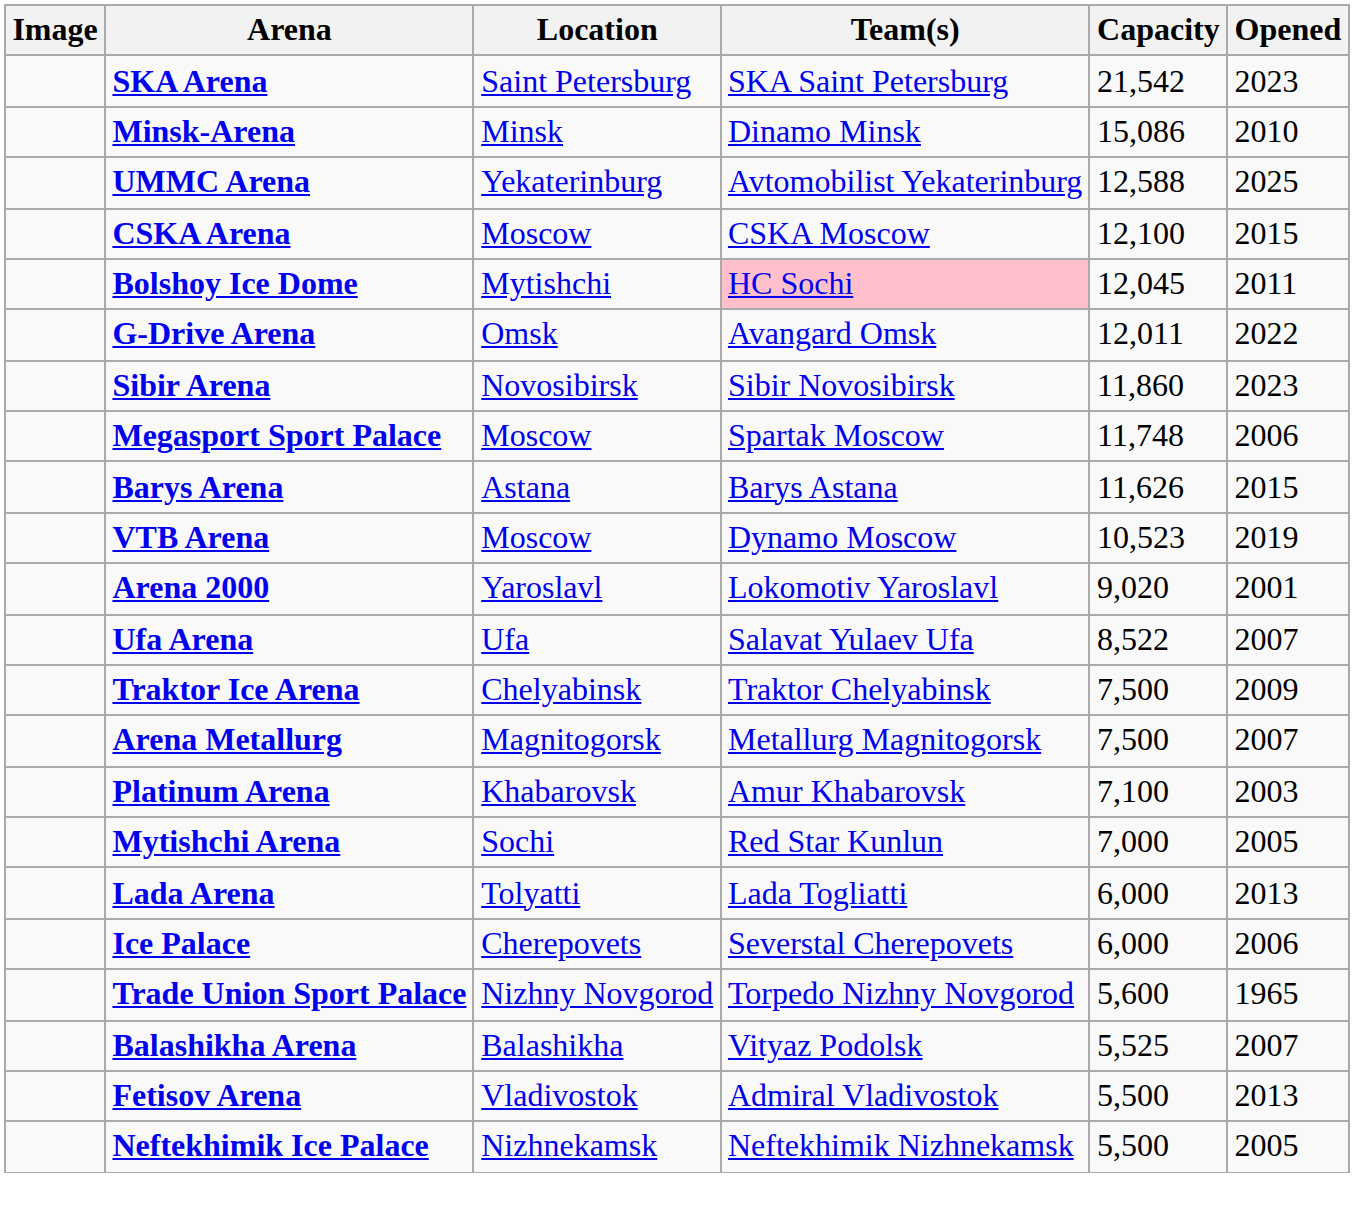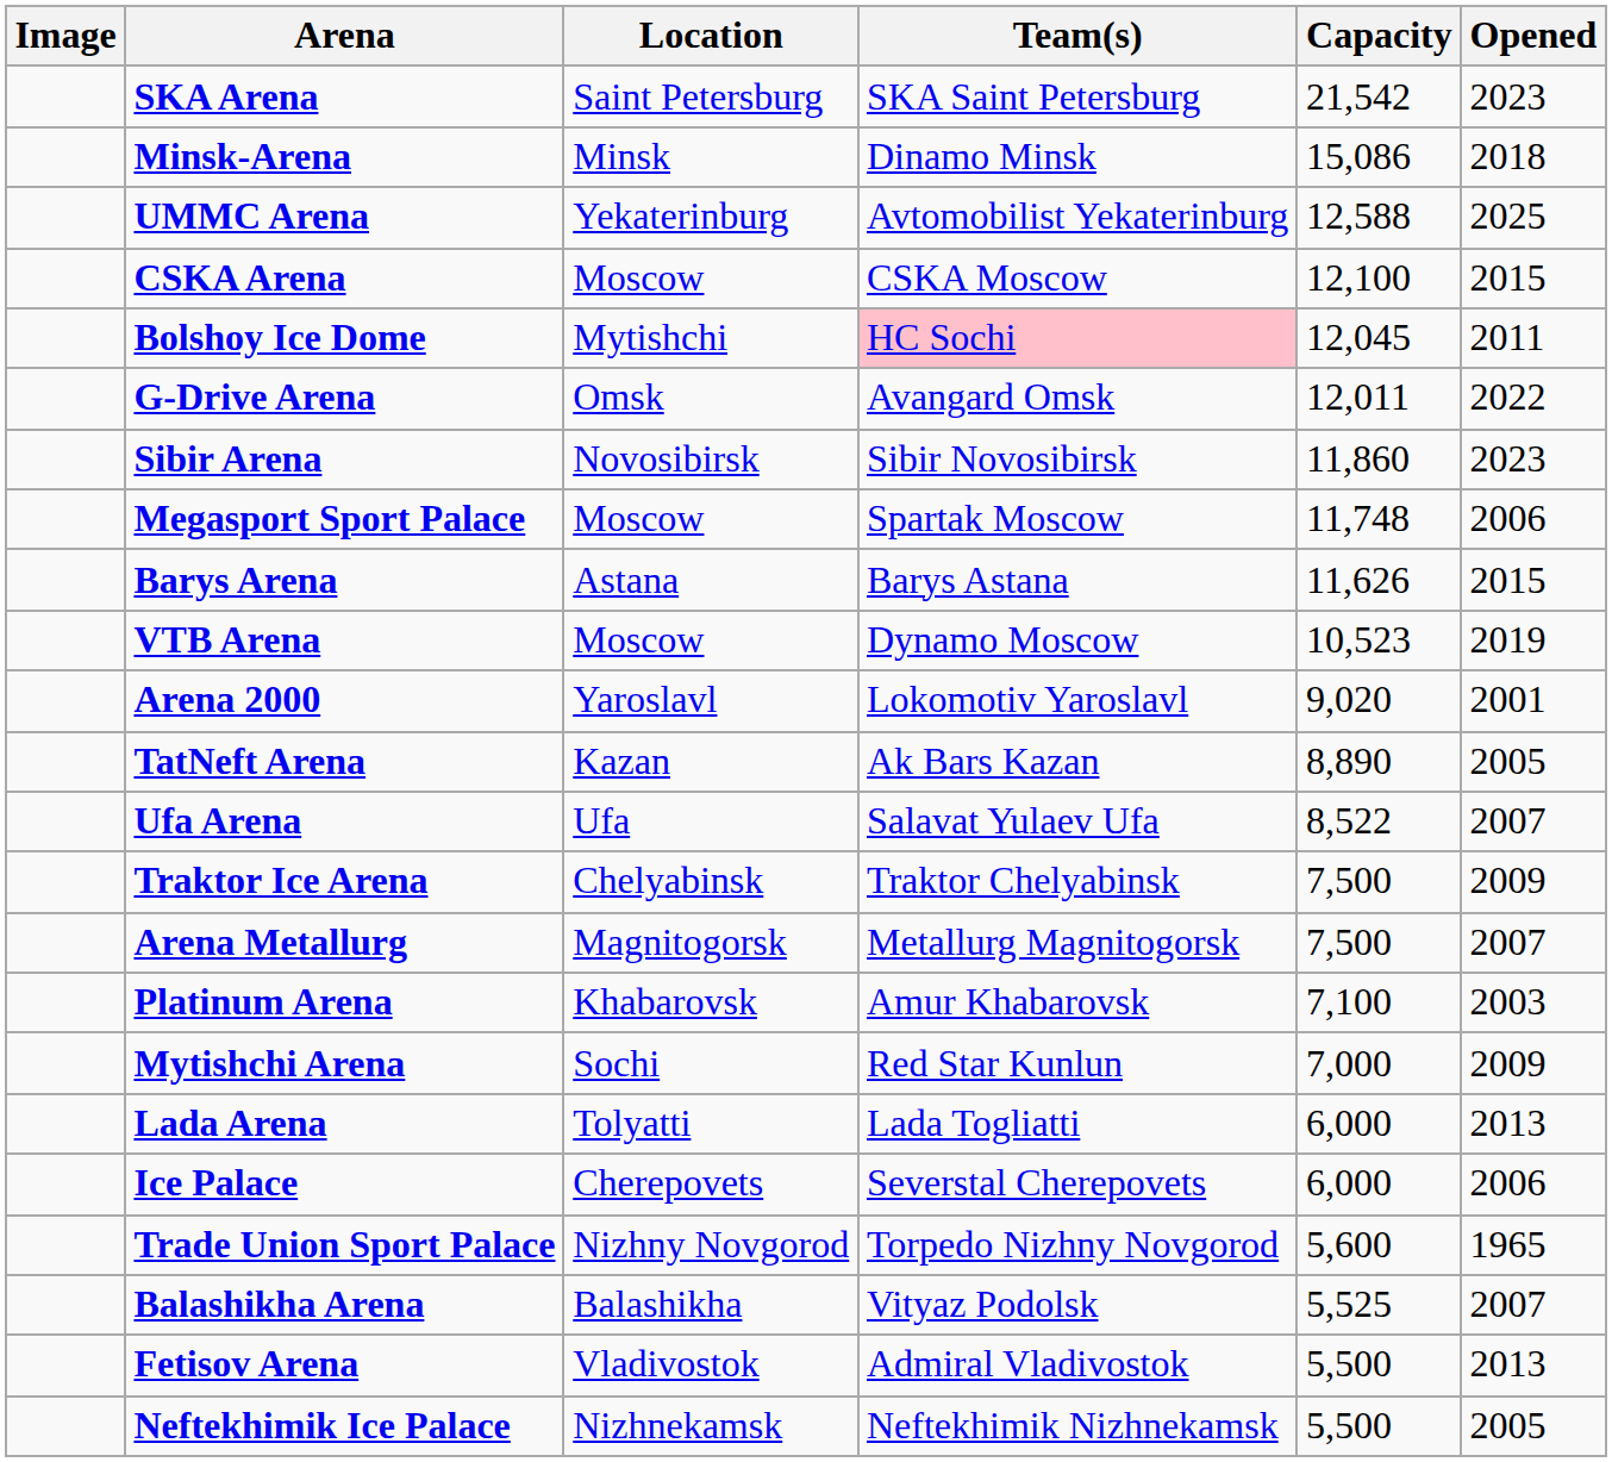Minsk-Arena | Opened: 2010 -> 2018
+ row: TatNeft Arena | Kazan | Ak Bars Kazan | 8,890 | 2005
Mytishchi Arena | Opened: 2005 -> 2009
